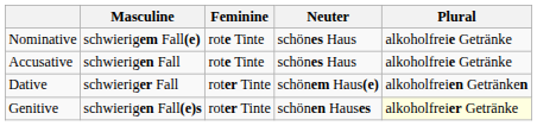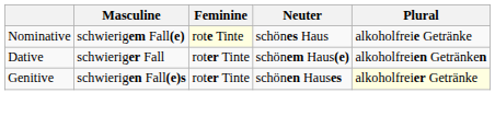Nominative | Feminine: no background -> lightyellow background
- row: Accusative | schwierigen Fall | rote Tinte | schönes Haus | alkoholfreie Getränke
